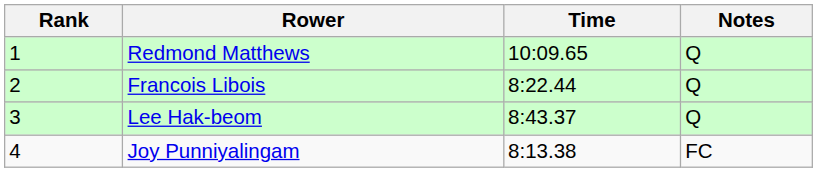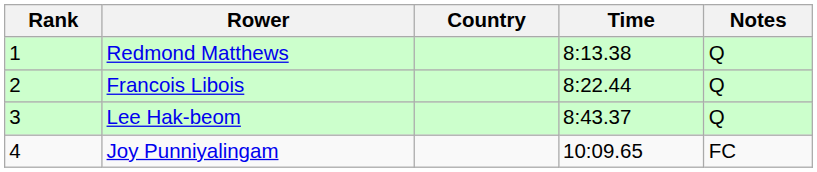+ column: Country
Redmond Matthews | Time: 10:09.65 -> 8:13.38
Joy Punniyalingam | Time: 8:13.38 -> 10:09.65
